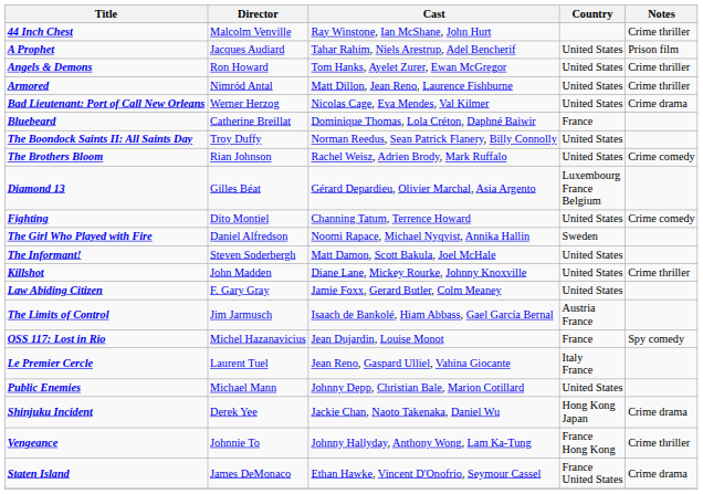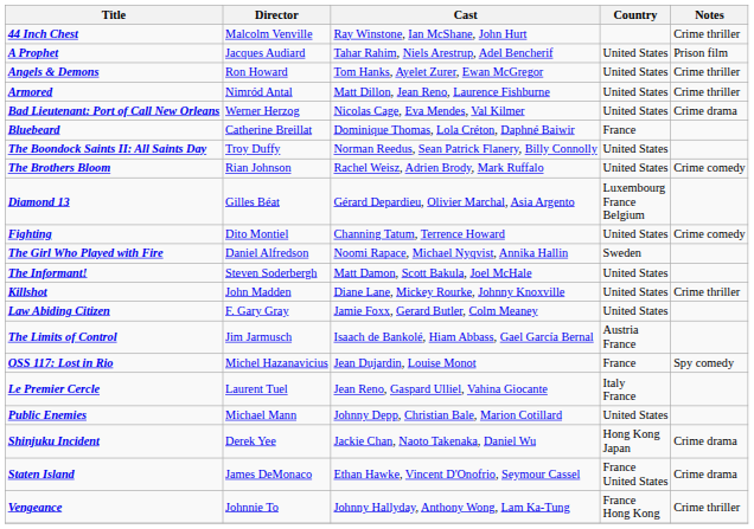rows swapped: Staten Island <-> Vengeance
